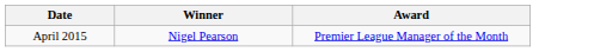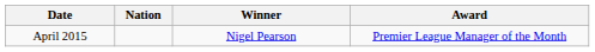+ column: Nation
